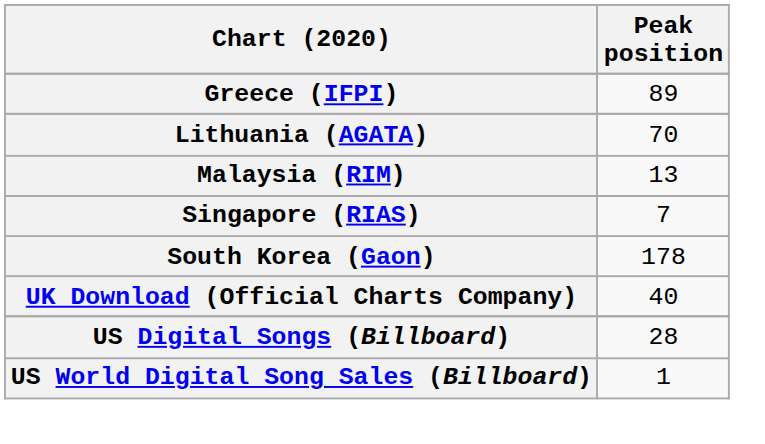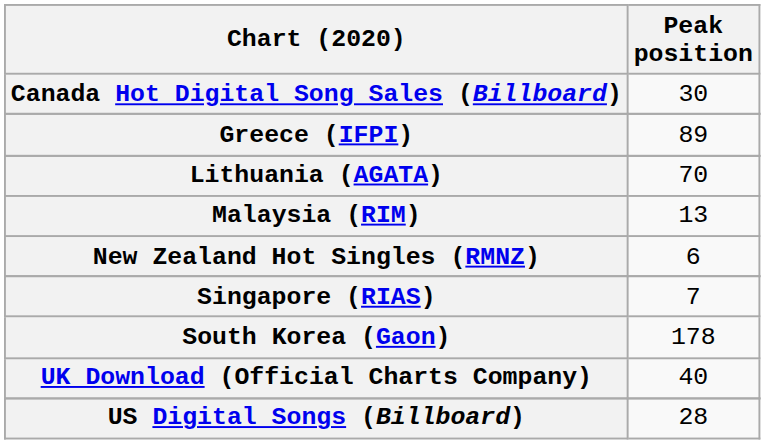+ row: Canada Hot Digital Song Sales (Billboard) | 30
+ row: New Zealand Hot Singles (RMNZ) | 6
- row: US World Digital Song Sales (Billboard) | 1
